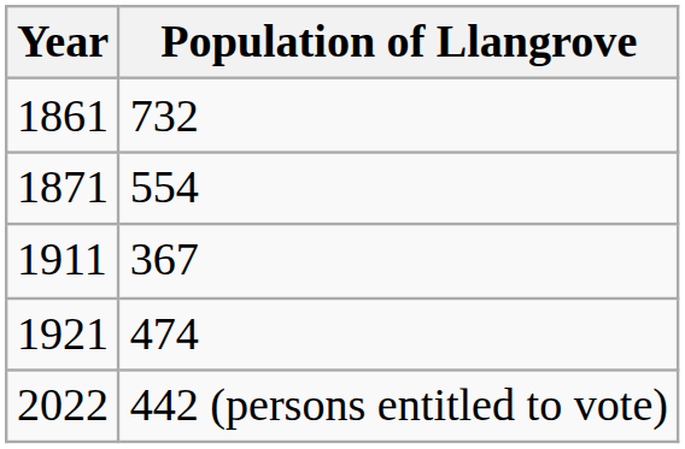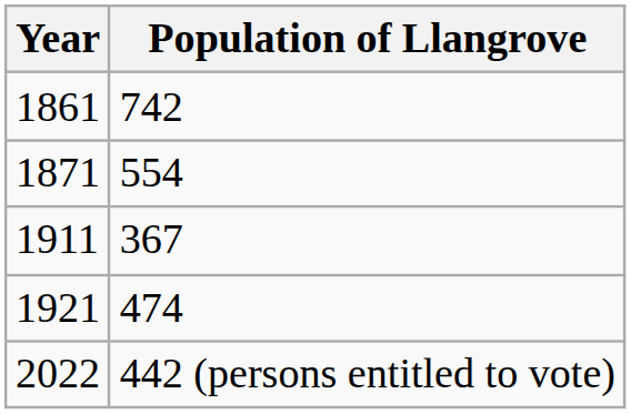1861 | Population of Llangrove: 732 -> 742
